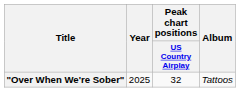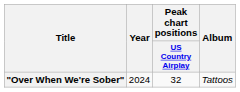"Over When We're Sober" | Year: 2025 -> 2024
